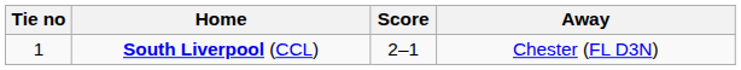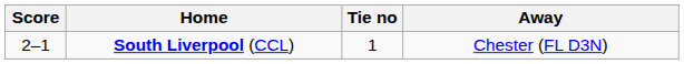columns swapped: Tie no <-> Score
